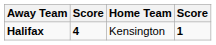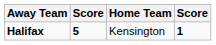Halifax | column 2: 4 -> 5
